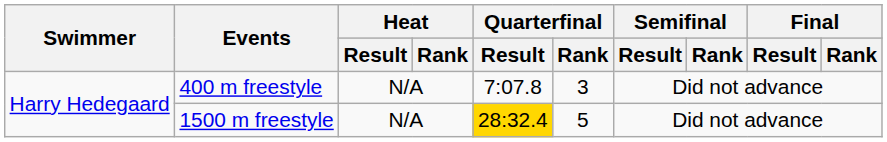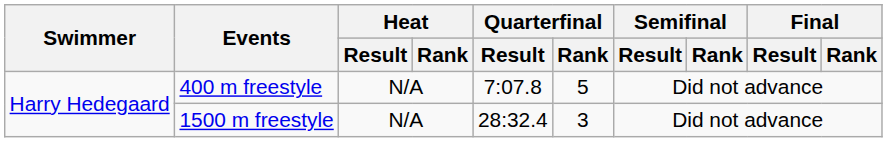400 m freestyle | Quarterfinal / Rank: 3 -> 5
1500 m freestyle | Quarterfinal / Result: gold background -> no background
1500 m freestyle | Quarterfinal / Rank: 5 -> 3
